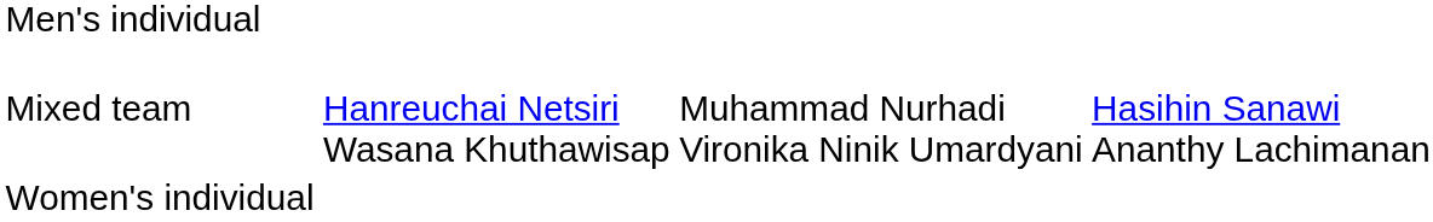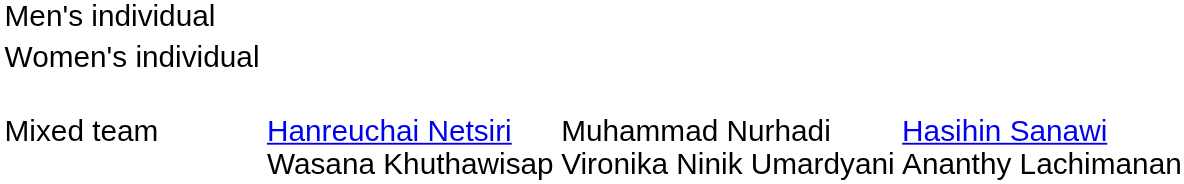rows swapped: Women's individual <-> Mixed team
